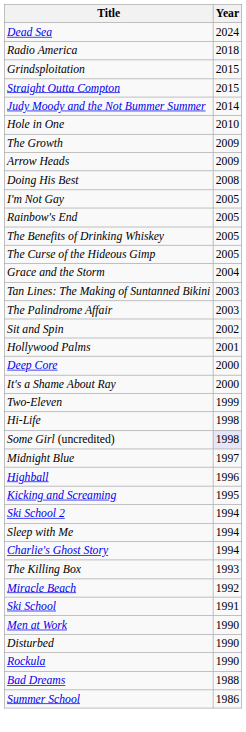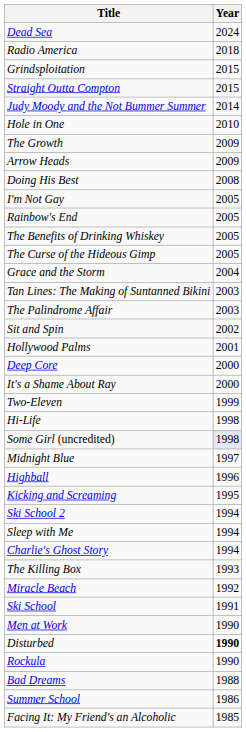Disturbed | Year: normal -> bold
+ row: Facing It: My Friend's an Alcoholic | 1985
